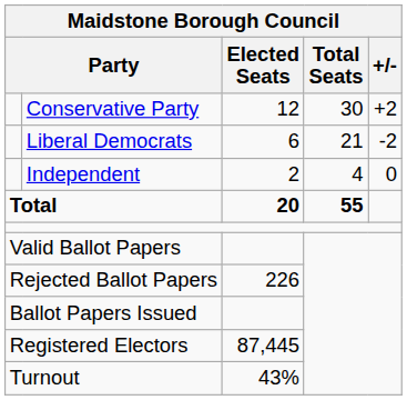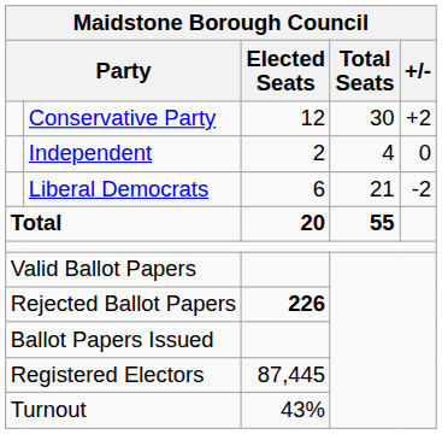rows swapped: Liberal Democrats <-> Independent
Rejected Ballot Papers | Elected Seats: normal -> bold
